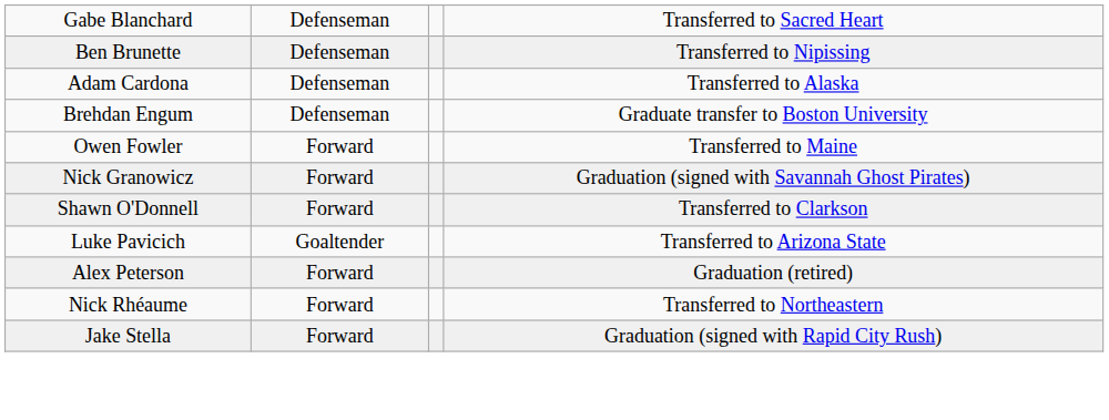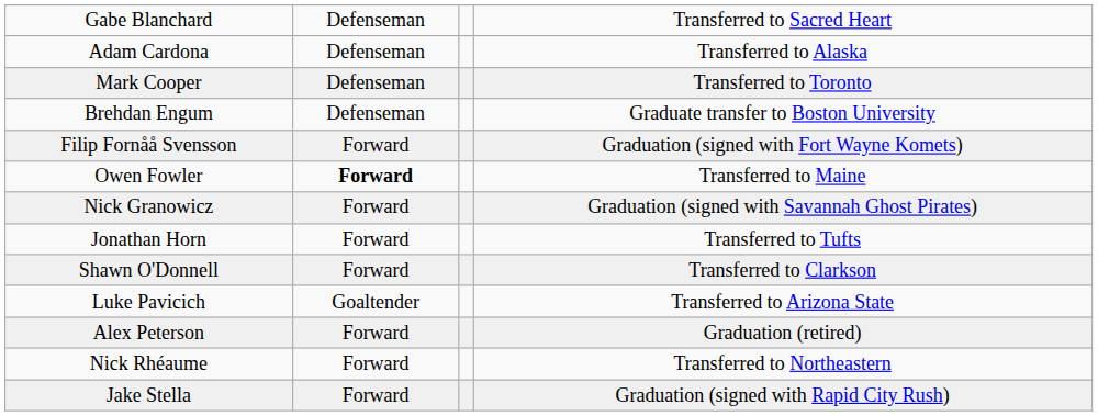- row: Ben Brunette | Defenseman | Transferred to Nipissing
+ row: Mark Cooper | Defenseman | Transferred to Toronto
+ row: Filip Fornåå Svensson | Forward | Graduation (signed with Fort Wayne Komets)
Owen Fowler | column 2: normal -> bold
+ row: Jonathan Horn | Forward | Transferred to Tufts
